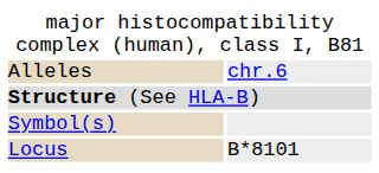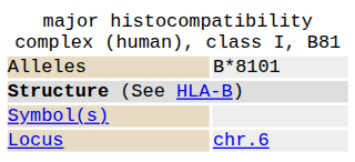Alleles | column 2: chr.6 -> B*8101
Locus | column 2: B*8101 -> chr.6
